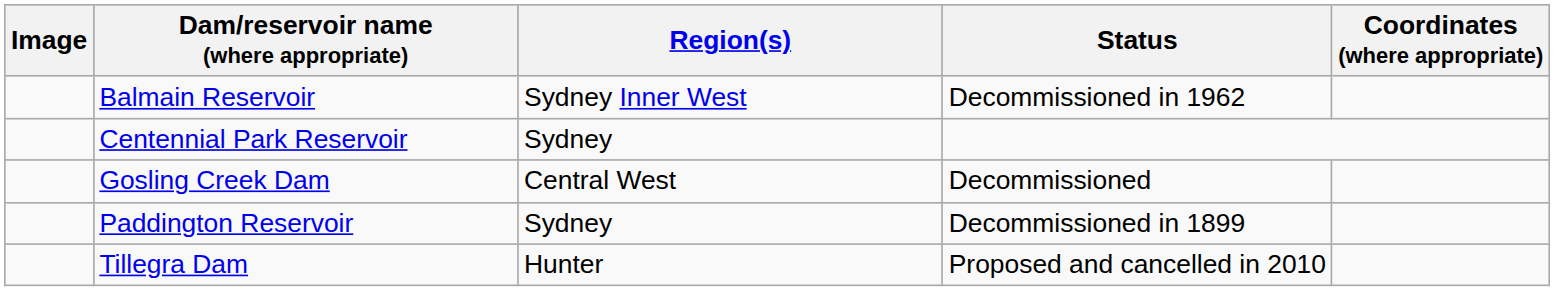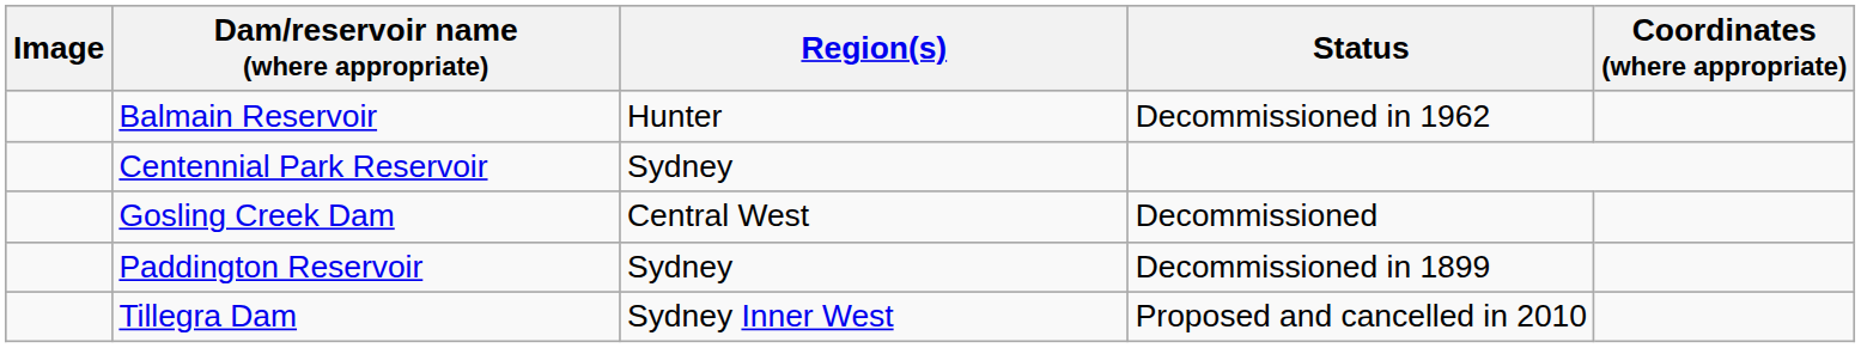Balmain Reservoir | Region(s): Sydney Inner West -> Hunter
Tillegra Dam | Region(s): Hunter -> Sydney Inner West
